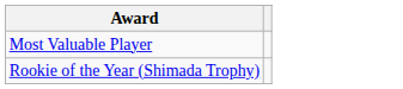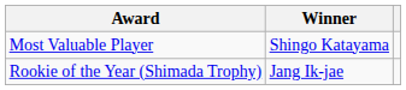+ column: Winner | Shingo Katayama | Jang Ik-jae
